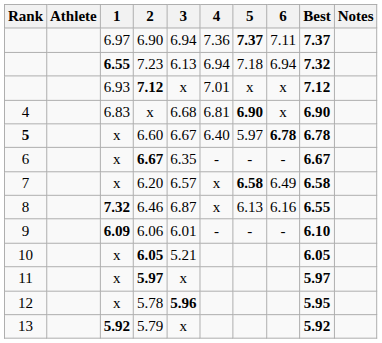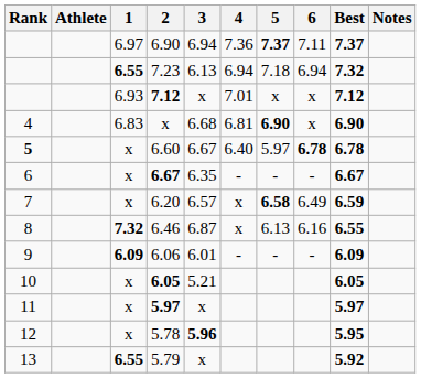6.20 | Best: 6.58 -> 6.59
6.06 | Best: 6.10 -> 6.09
5.79 | 1: 5.92 -> 6.55
